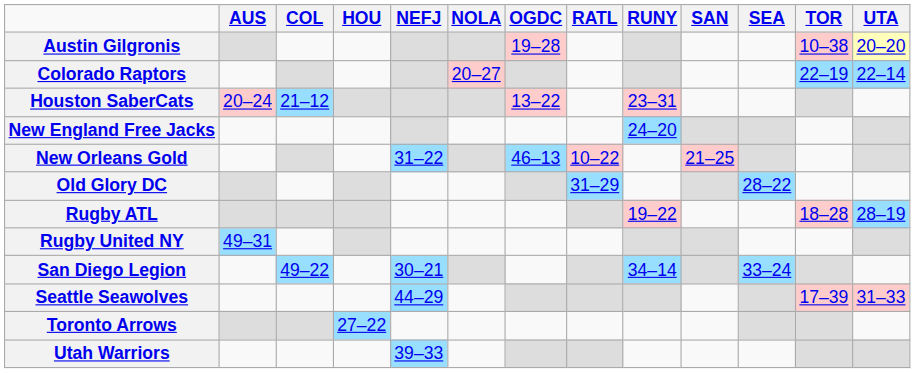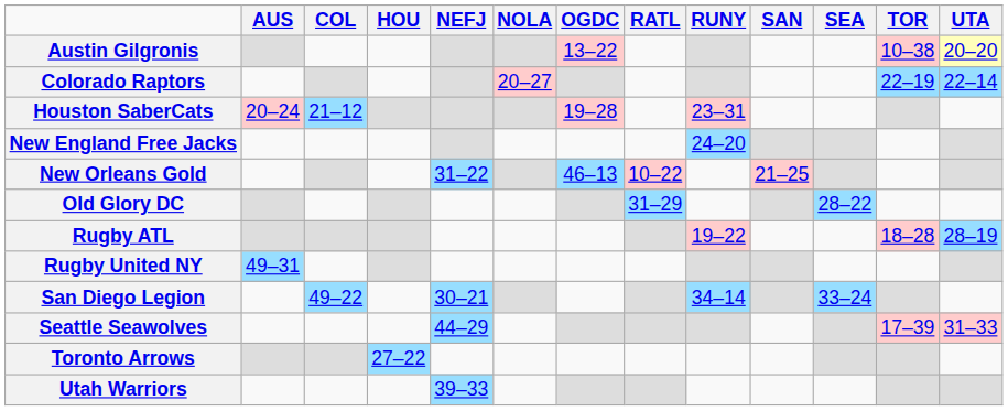Austin Gilgronis | OGDC: 19–28 -> 13–22
Houston SaberCats | OGDC: 13–22 -> 19–28
